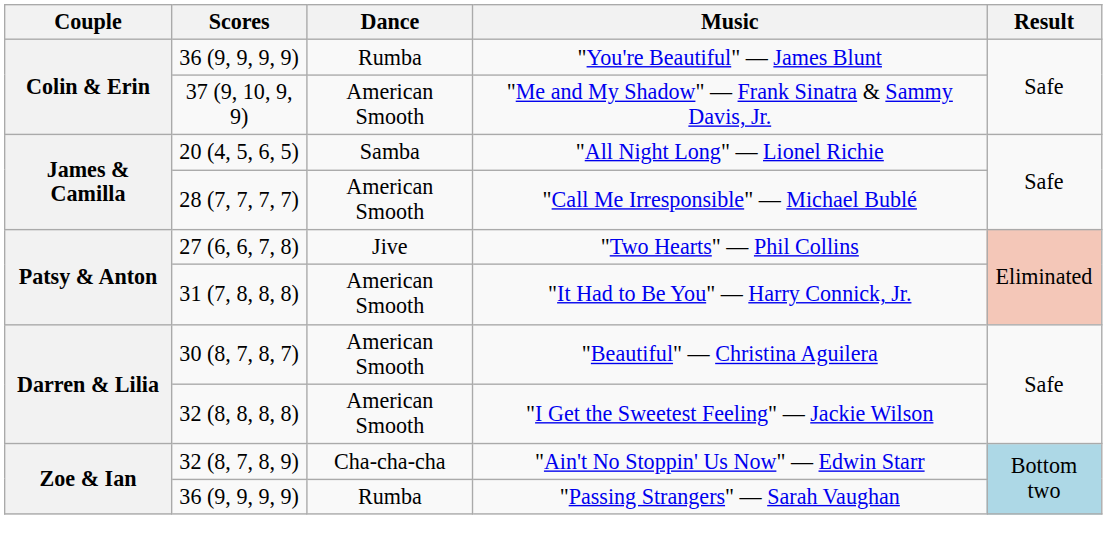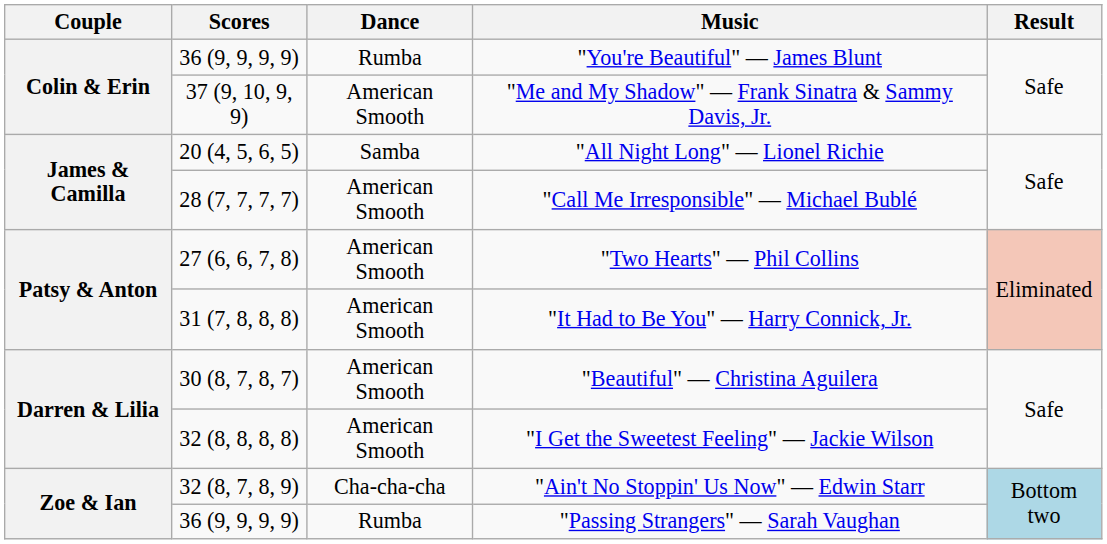"Two Hearts" — Phil Collins | Dance: Jive -> American Smooth
